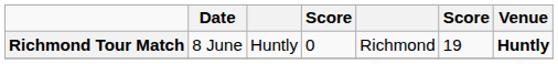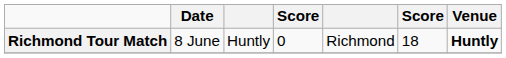Richmond Tour Match | column 6: 19 -> 18
